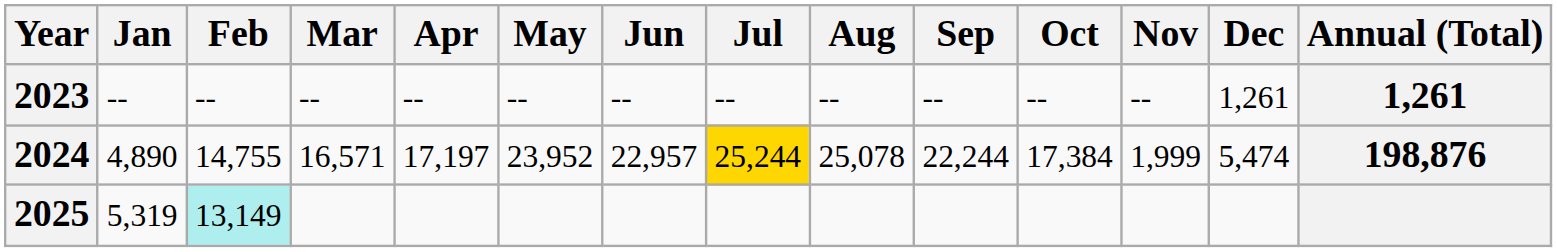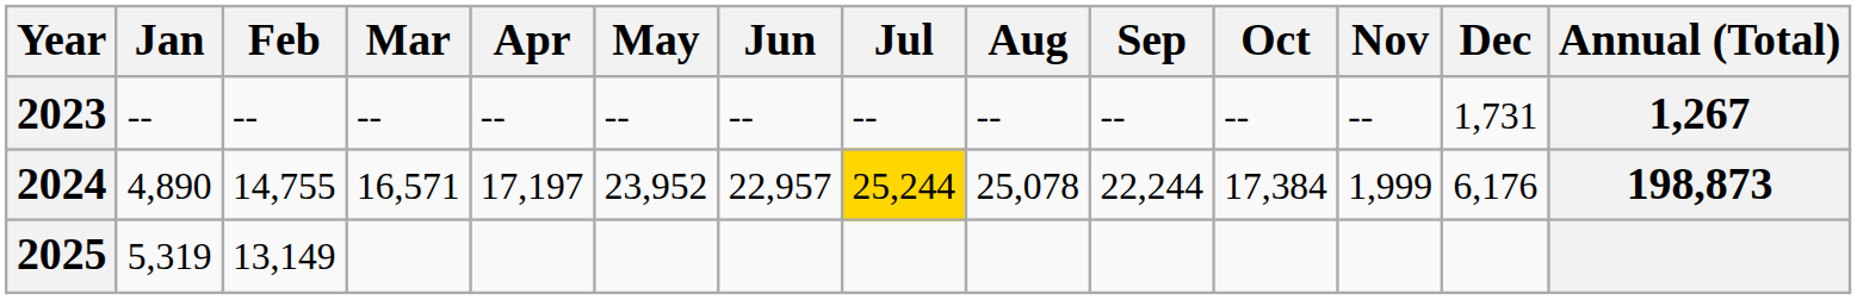2023 | Dec: 1,261 -> 1,731
2023 | Annual (Total): 1,261 -> 1,267
2024 | Dec: 5,474 -> 6,176
2024 | Annual (Total): 198,876 -> 198,873
2025 | Feb: paleturquoise background -> no background
